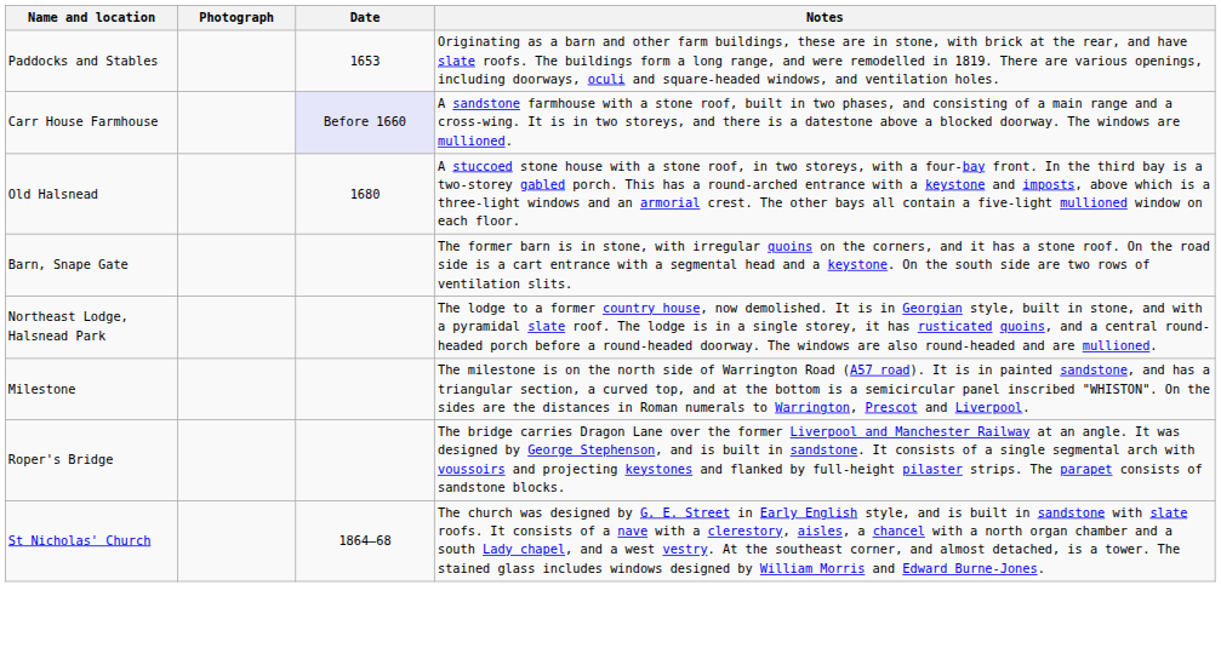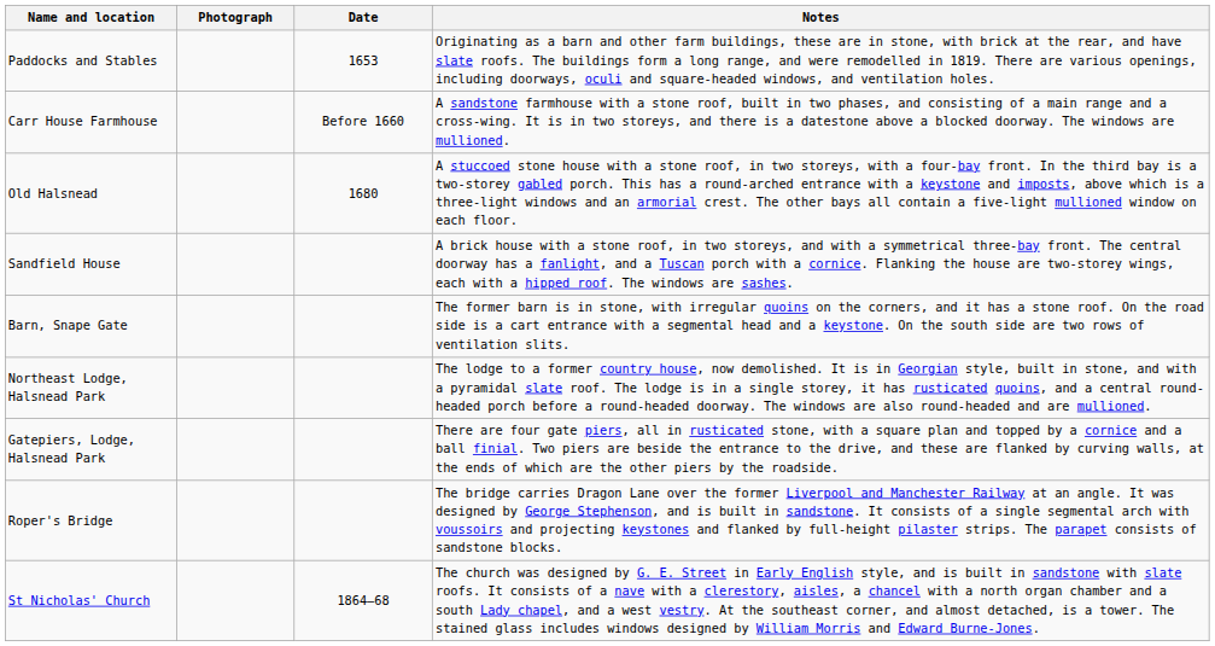Carr House Farmhouse | Date: lavender background -> no background
+ row: Sandfield House | A brick house with a stone roof, in two storeys, and with a symmetrical three-bay front. The central doorway has a fanlight, and a Tuscan porch with a cornice. Flanking the house are two-storey wings, each with a hipped roof. The windows are sashes.
+ row: Gatepiers, Lodge, Halsnead Park | There are four gate piers, all in rusticated stone, with a square plan and topped by a cornice and a ball finial. Two piers are beside the entrance to the drive, and these are flanked by curving walls, at the ends of which are the other piers by the roadside.
- row: Milestone | The milestone is on the north side of Warrington Road (A57 road). It is in painted sandstone, and has a triangular section, a curved top, and at the bottom is a semicircular panel inscribed "WHISTON". On the sides are the distances in Roman numerals to Warrington, Prescot and Liverpool.
